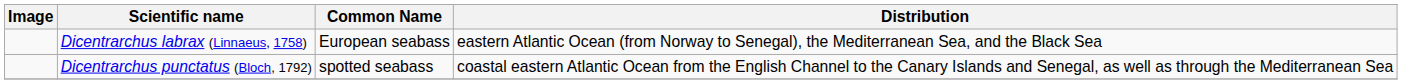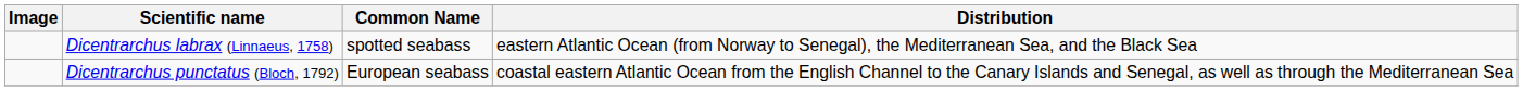Dicentrarchus labrax (Linnaeus, 1758) | Common Name: European seabass -> spotted seabass
Dicentrarchus punctatus (Bloch, 1792) | Common Name: spotted seabass -> European seabass
